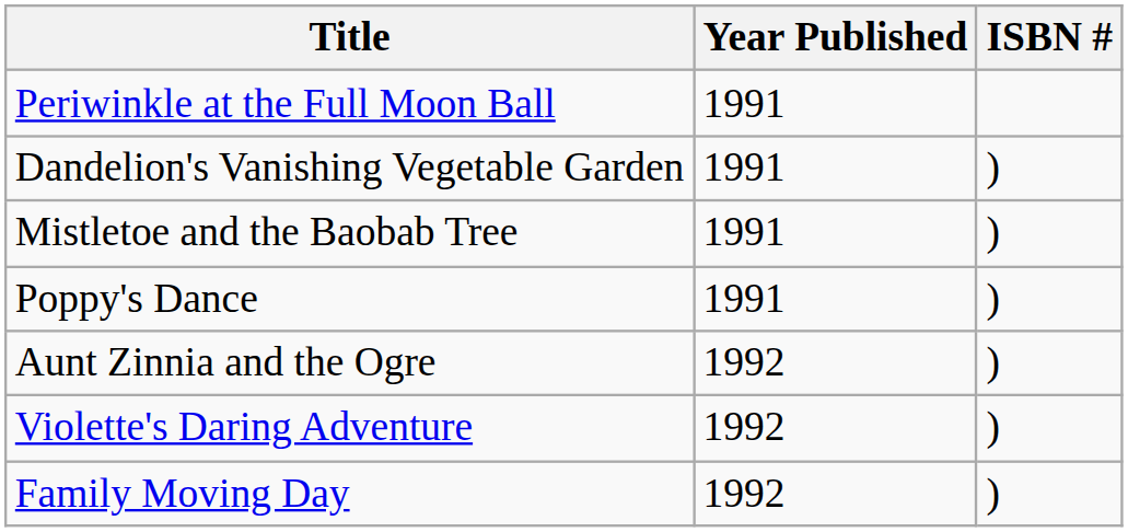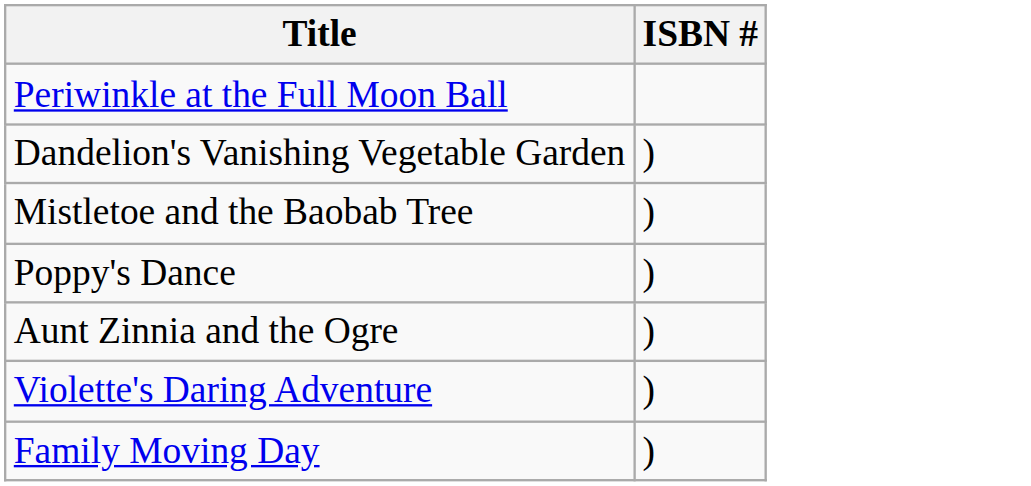- column: Year Published | 1991 | 1991 | 1991 | 1991 | 1992 | 1992 | 1992
